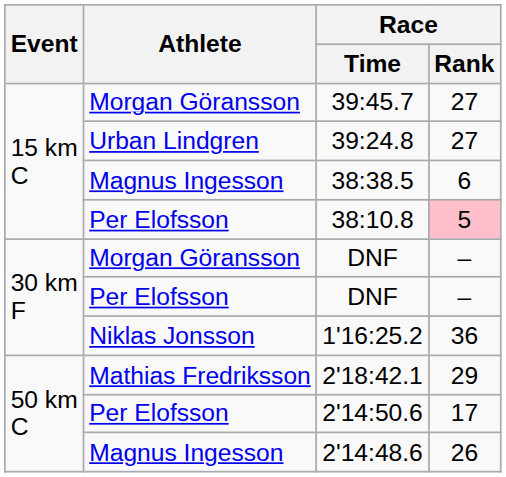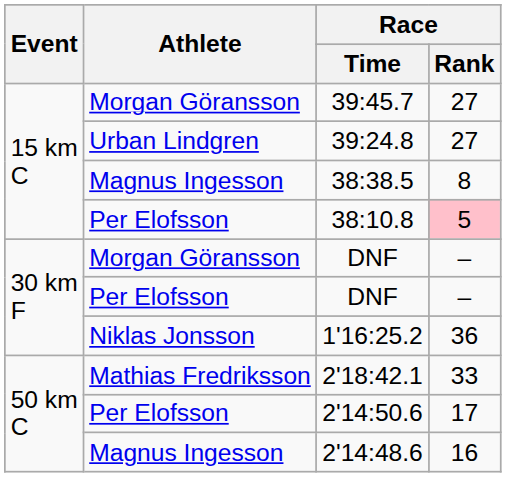38:38.5 | Race / Rank: 6 -> 8
2'18:42.1 | Race / Rank: 29 -> 33
2'14:48.6 | Race / Rank: 26 -> 16
